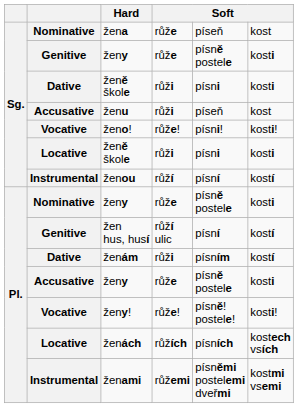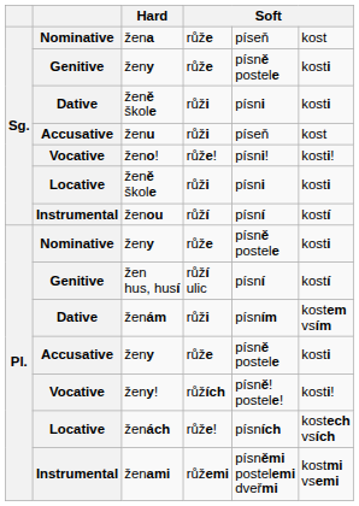ženám | column 6: kostí -> kostem vsím
ženy! | column 4: růže! -> růžích
ženách | column 4: růžích -> růže!
